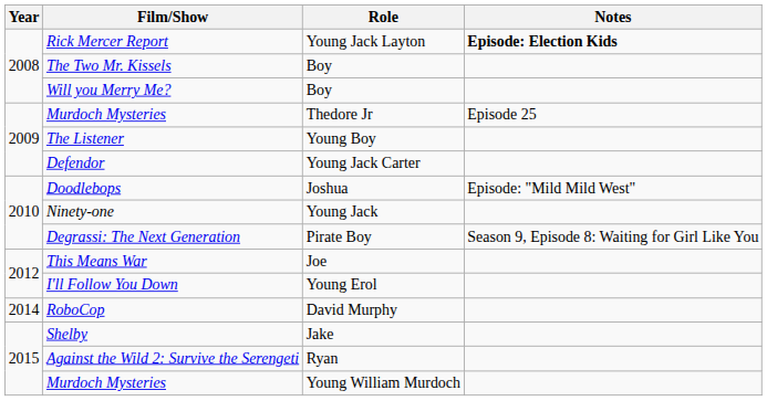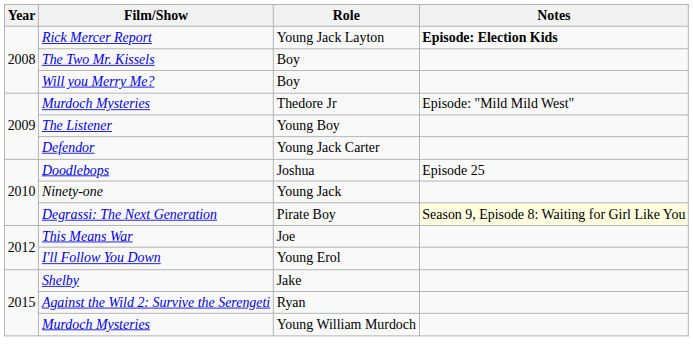Murdoch Mysteries / Thedore Jr | Notes: Episode 25 -> Episode: "Mild Mild West"
Doodlebops | Notes: Episode: "Mild Mild West" -> Episode 25
Degrassi: The Next Generation | Notes: no background -> lightyellow background
- row: 2014 | RoboCop | David Murphy
